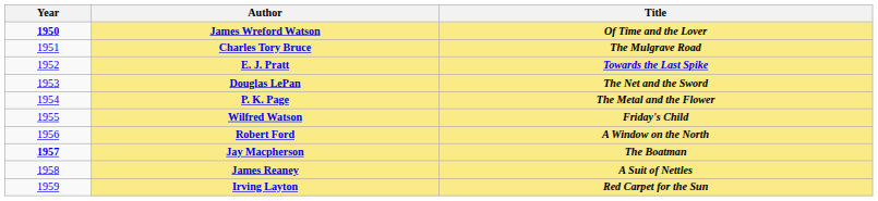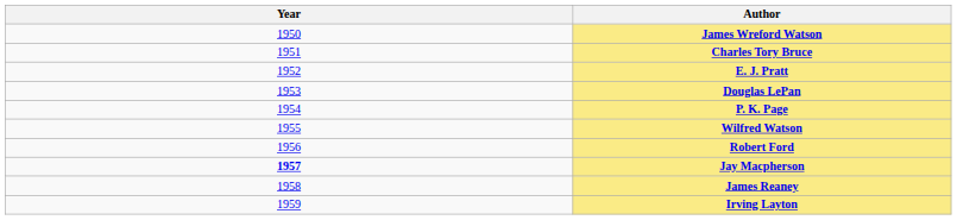- column: Title | Of Time and the Lover | The Mulgrave Road | Towards the Last Spike | The Net and the Sword | The Metal and the Flower | Friday's Child | A Window on the North | The Boatman | A Suit of Nettles | Red Carpet for the Sun
James Wreford Watson | Year: bold -> normal
